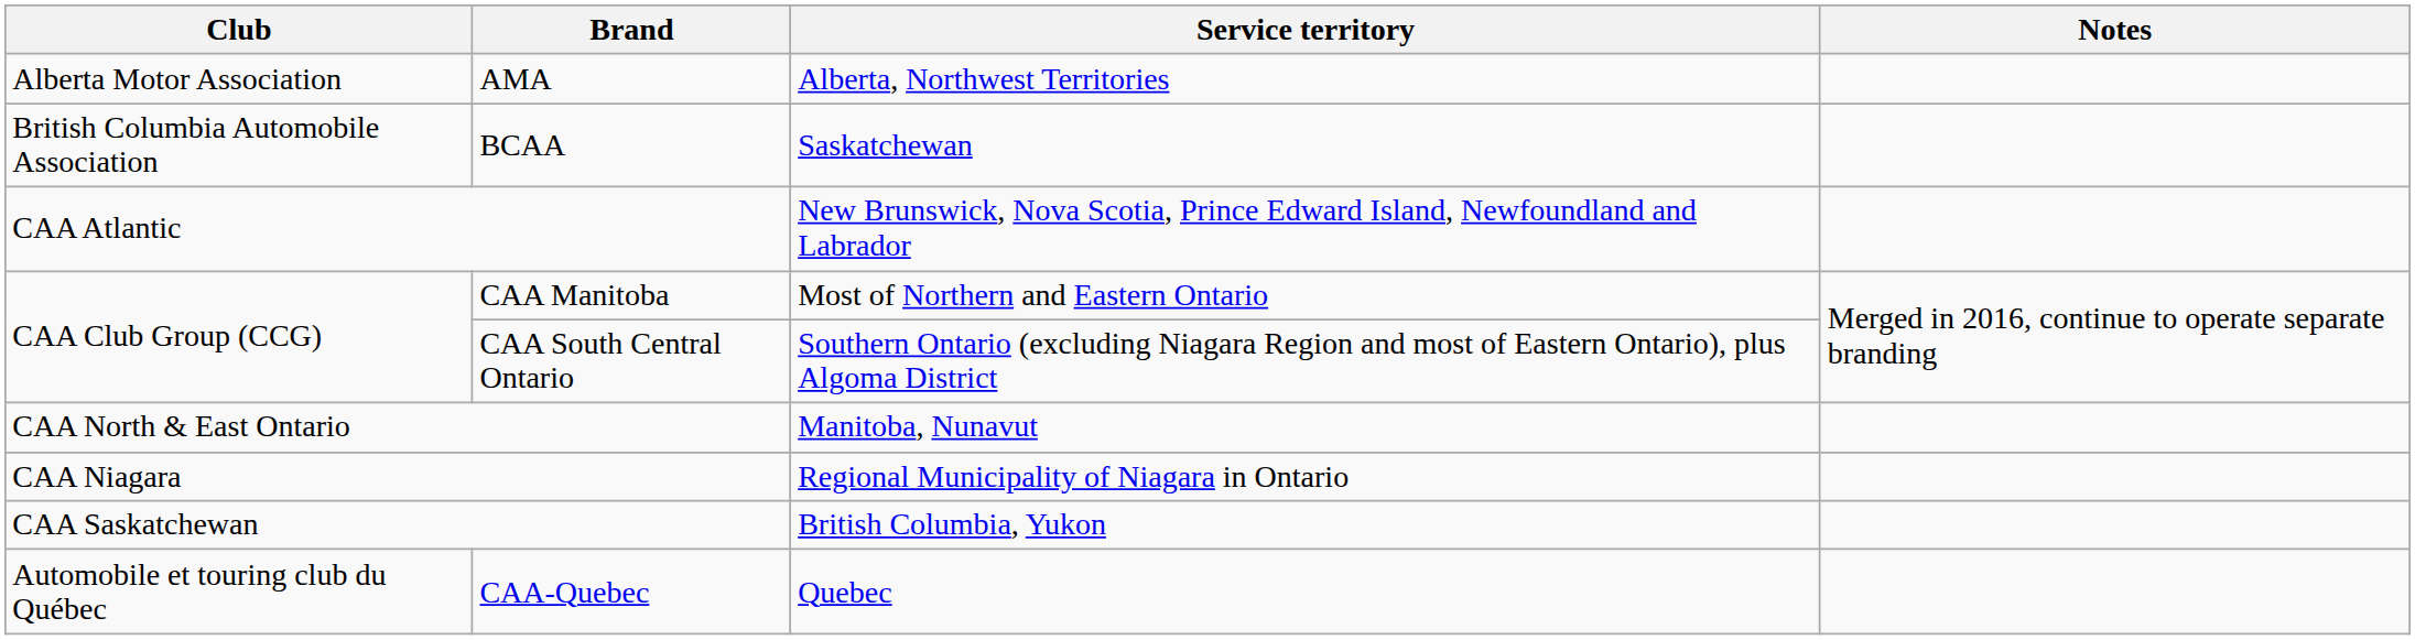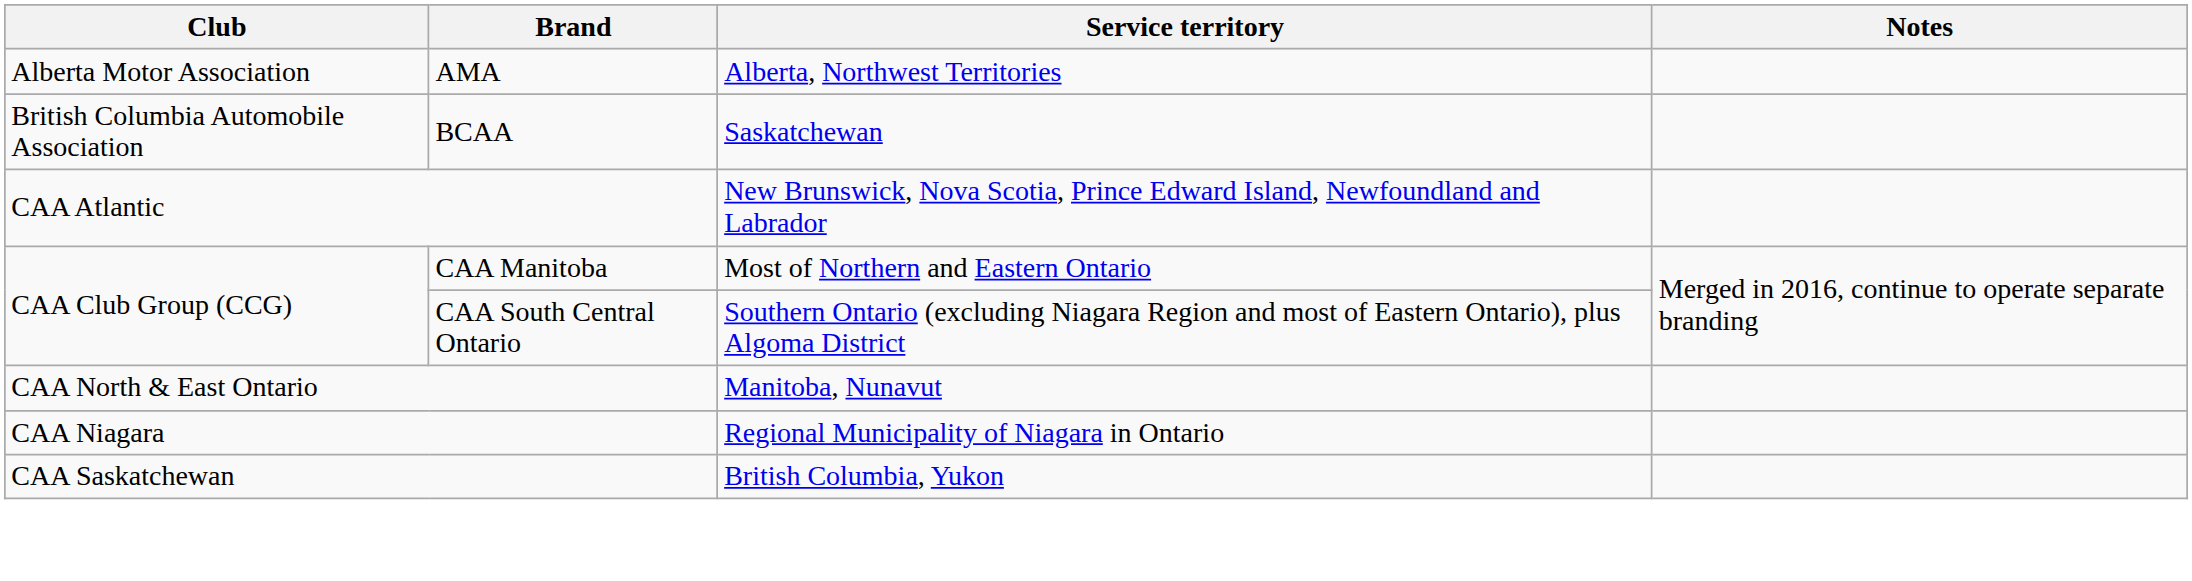- row: Automobile et touring club du Québec | CAA-Quebec | Quebec
